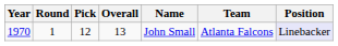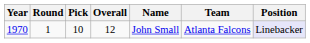1970 | Pick: 12 -> 10
1970 | Overall: 13 -> 12
